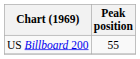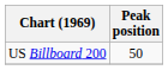US Billboard 200 | Peak position: 55 -> 50
